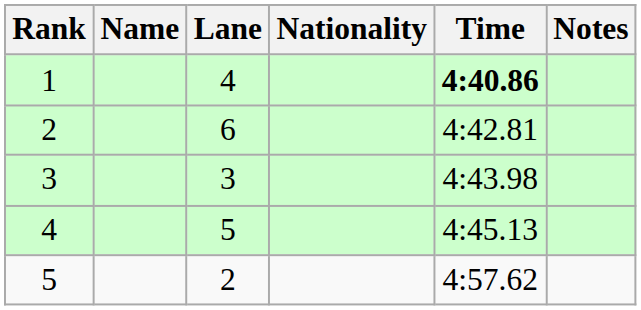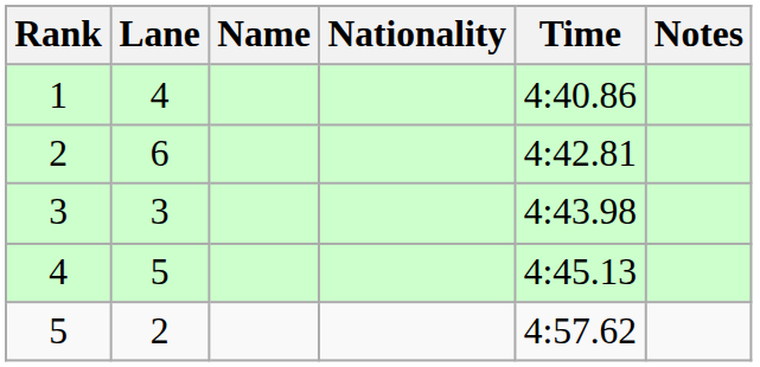columns swapped: Lane <-> Name
1 | Time: bold -> normal
